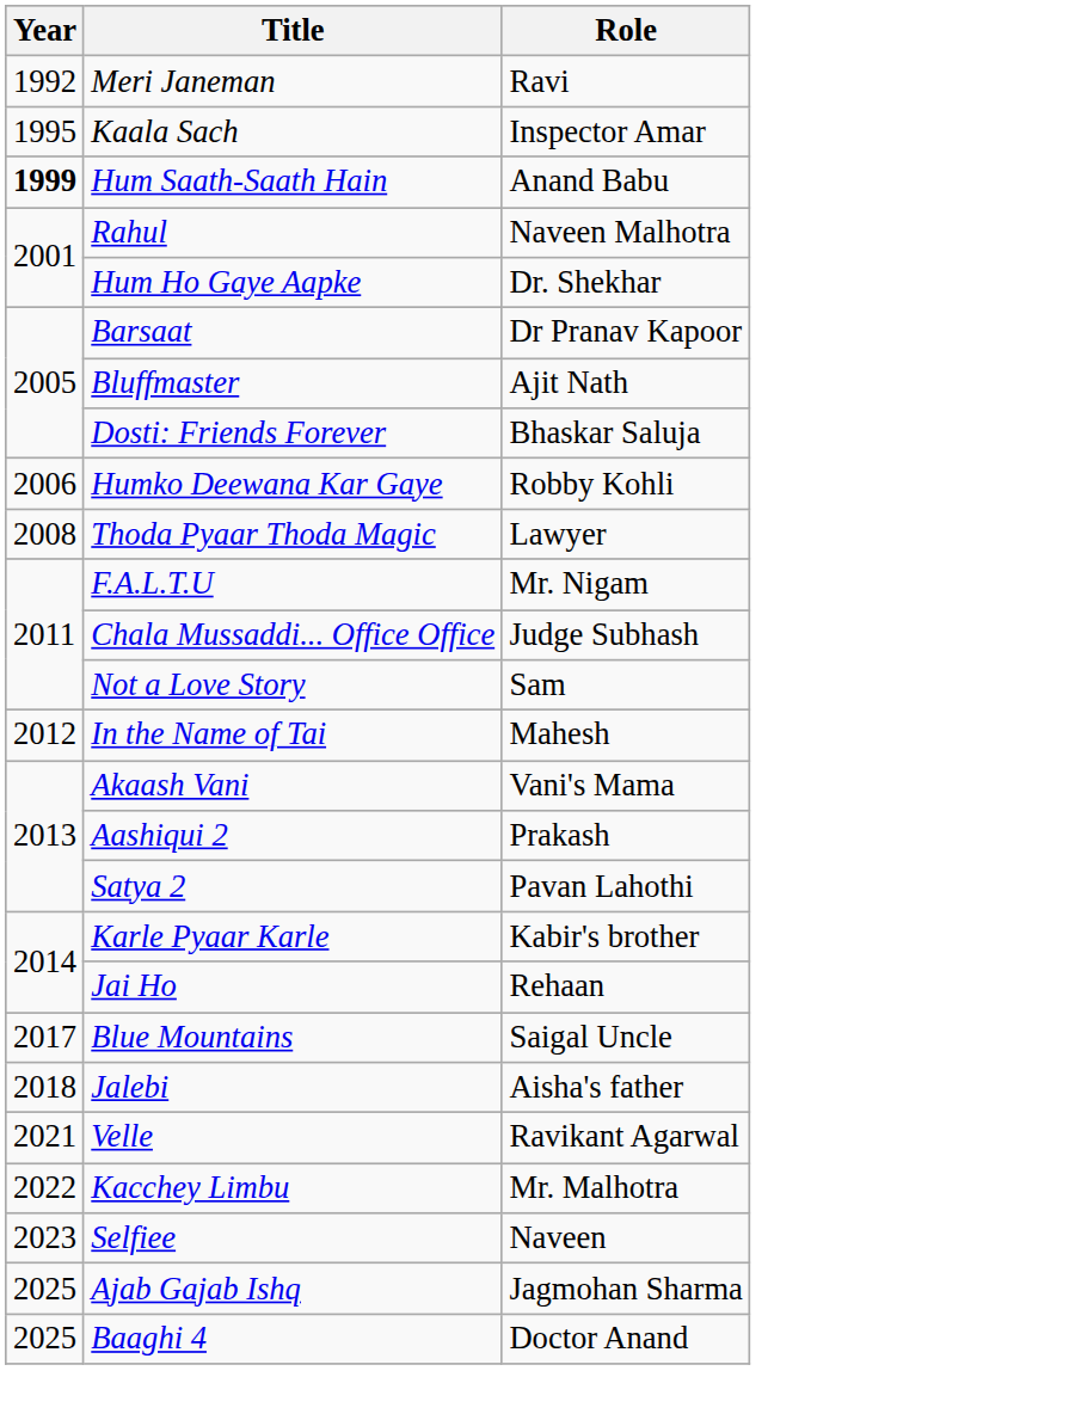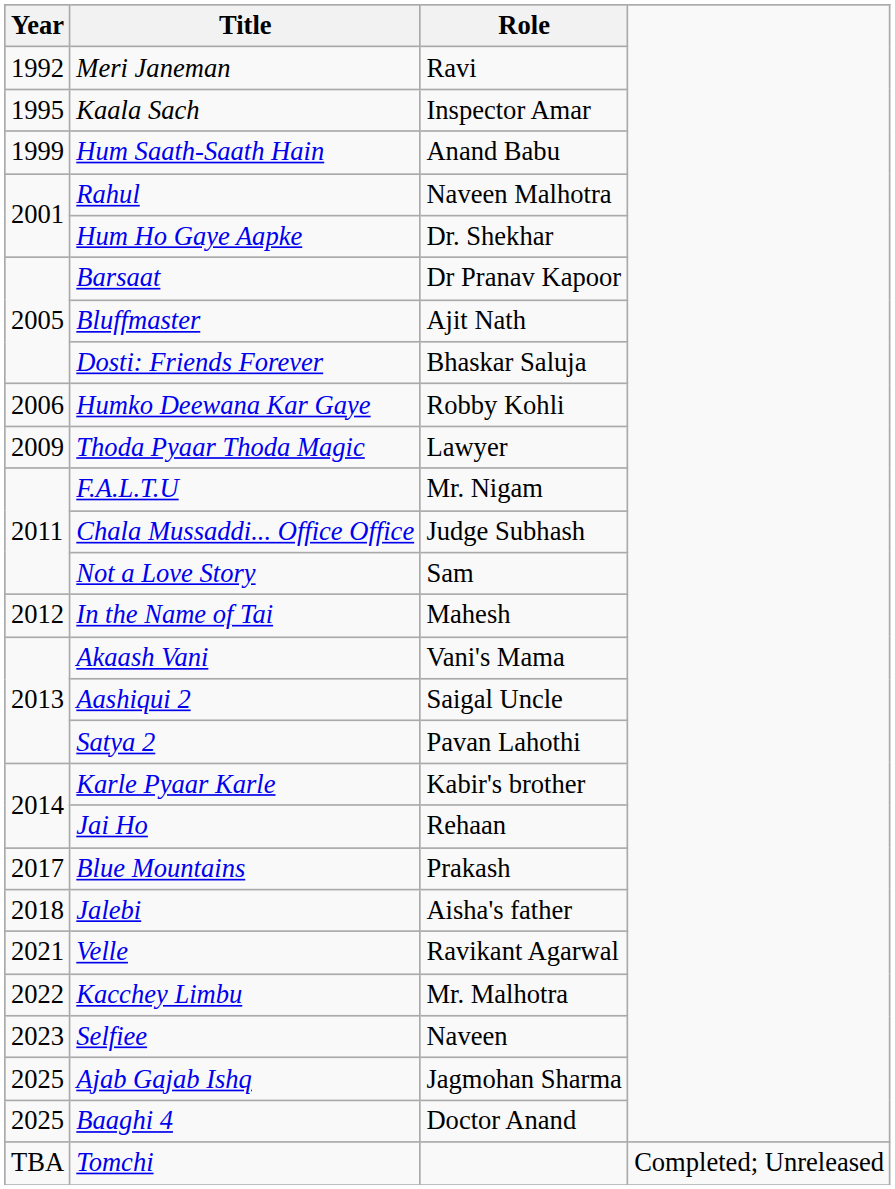Hum Saath-Saath Hain | Year: bold -> normal
Thoda Pyaar Thoda Magic | Year: 2008 -> 2009
Aashiqui 2 | Role: Prakash -> Saigal Uncle
Blue Mountains | Role: Saigal Uncle -> Prakash
+ row: TBA | Tomchi | Completed; Unreleased
